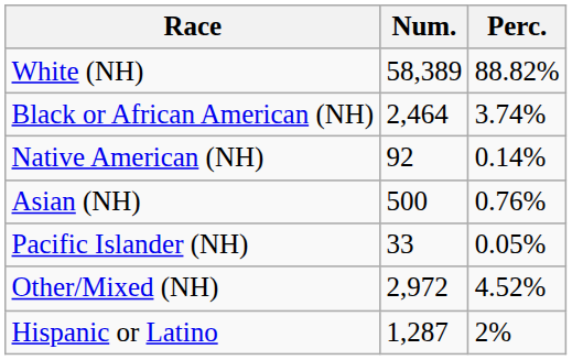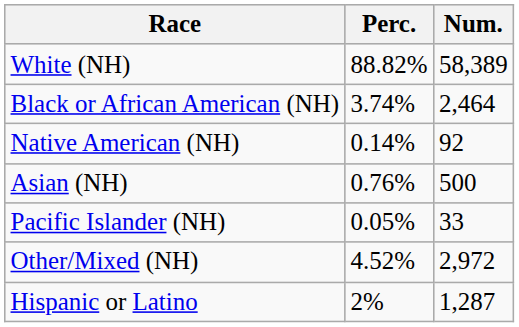columns swapped: Num. <-> Perc.
